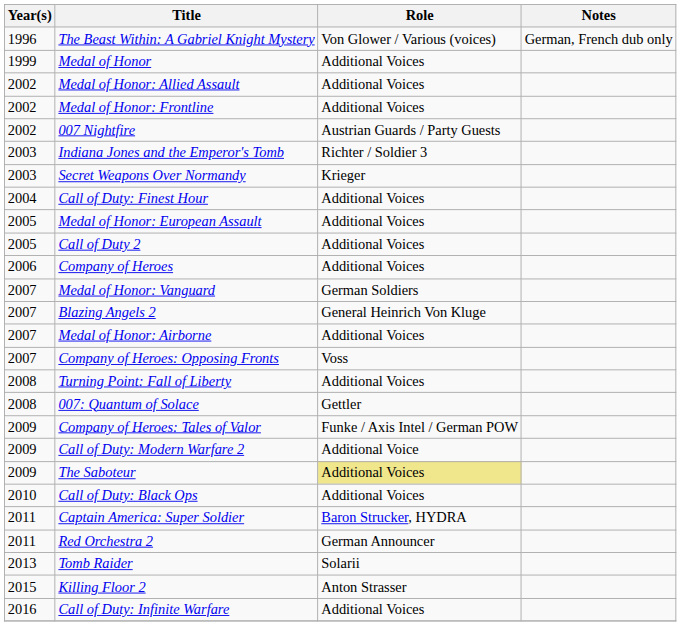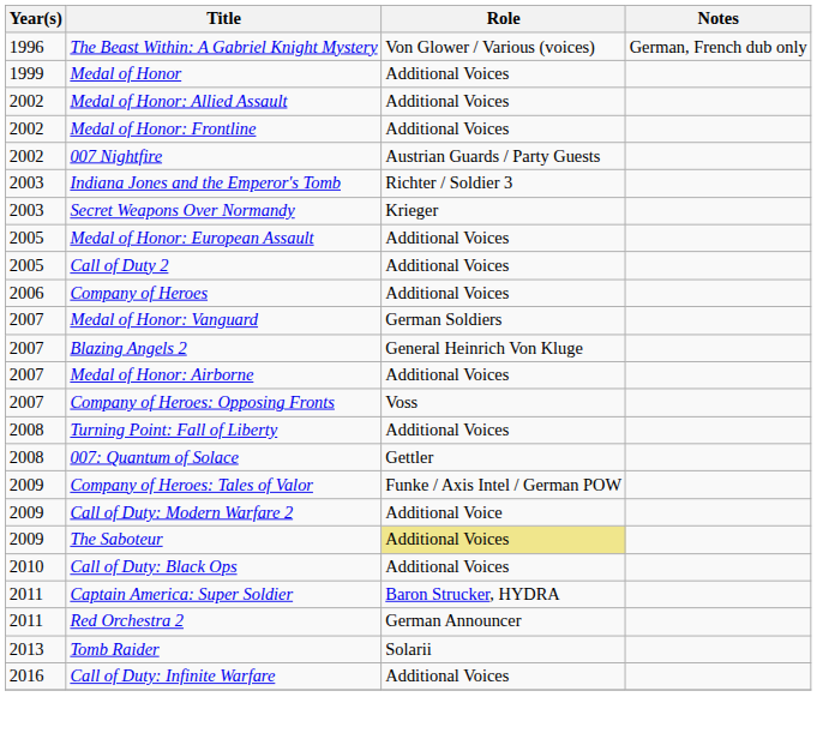- row: 2004 | Call of Duty: Finest Hour | Additional Voices
- row: 2015 | Killing Floor 2 | Anton Strasser
